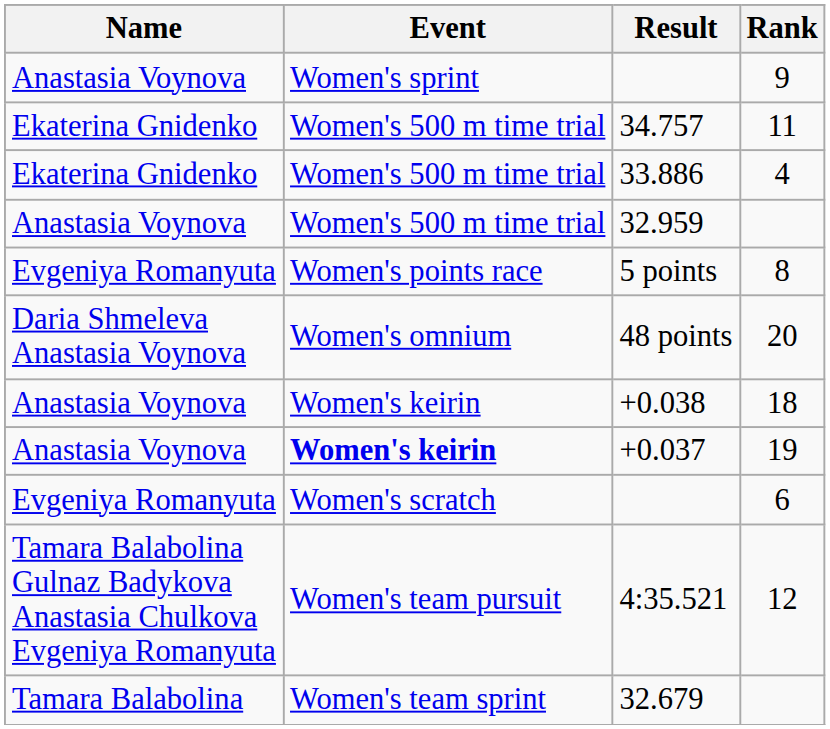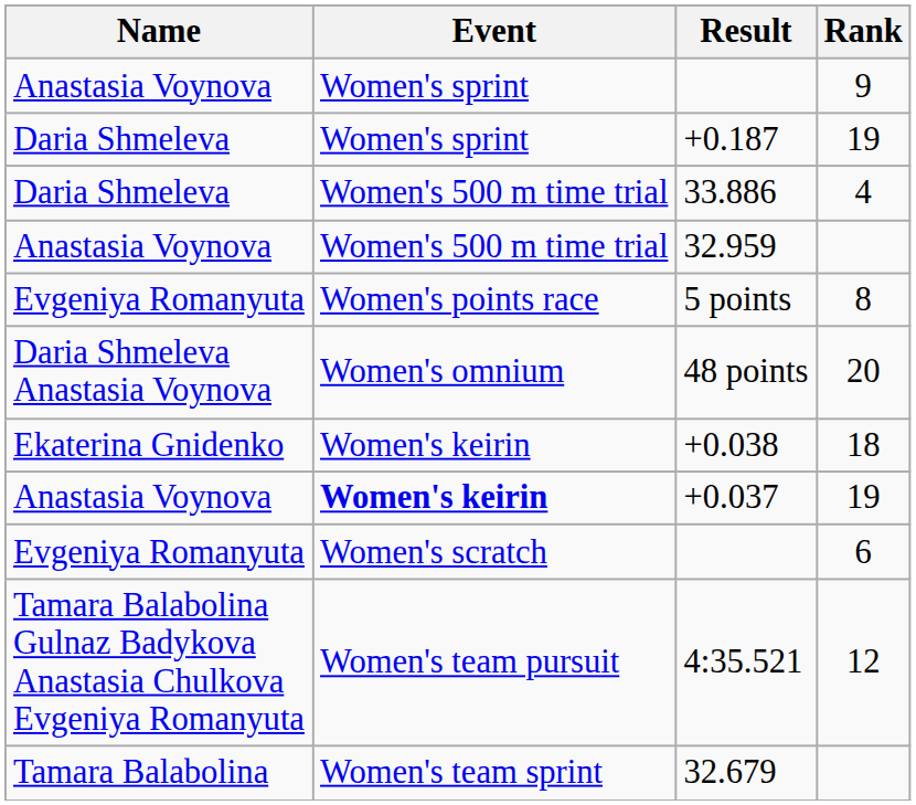+ row: Daria Shmeleva | Women's sprint | +0.187 | 19
- row: Ekaterina Gnidenko | Women's 500 m time trial | 34.757 | 11
33.886 | Name: Ekaterina Gnidenko -> Daria Shmeleva
+0.038 | Name: Anastasia Voynova -> Ekaterina Gnidenko
